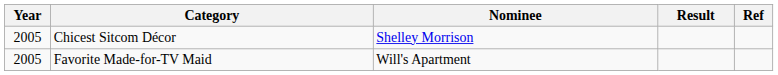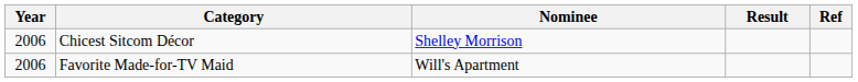Chicest Sitcom Décor | Year: 2005 -> 2006
Favorite Made-for-TV Maid | Year: 2005 -> 2006
